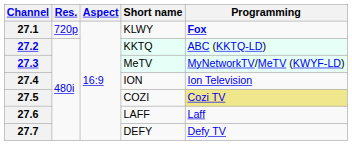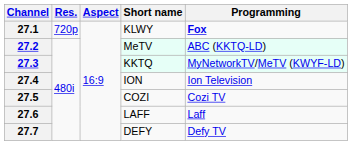27.2 | Short name: KKTQ -> MeTV
27.3 | Short name: MeTV -> KKTQ
27.5 | Programming: khaki background -> no background
